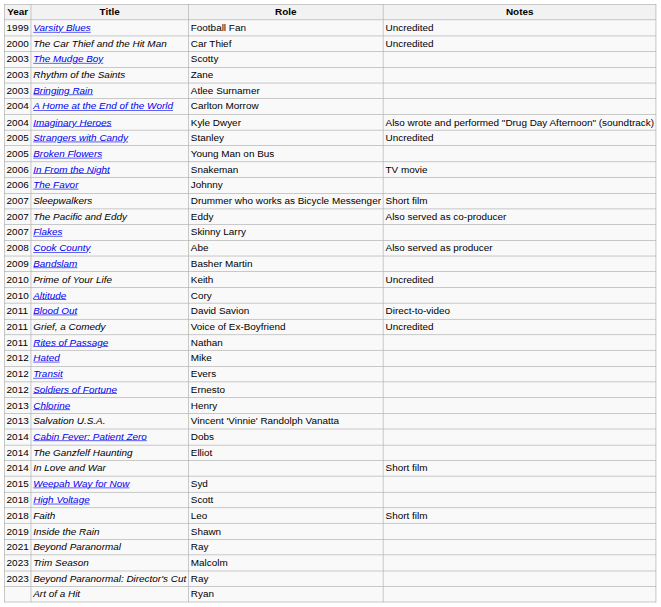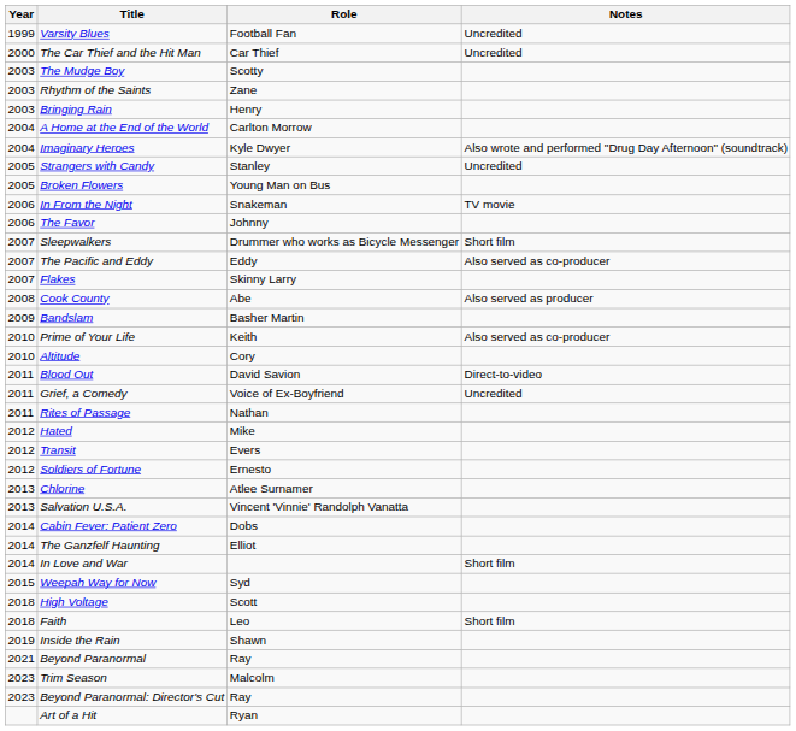Bringing Rain | Role: Atlee Surnamer -> Henry
Prime of Your Life | Notes: Uncredited -> Also served as co-producer
Chlorine | Role: Henry -> Atlee Surnamer
